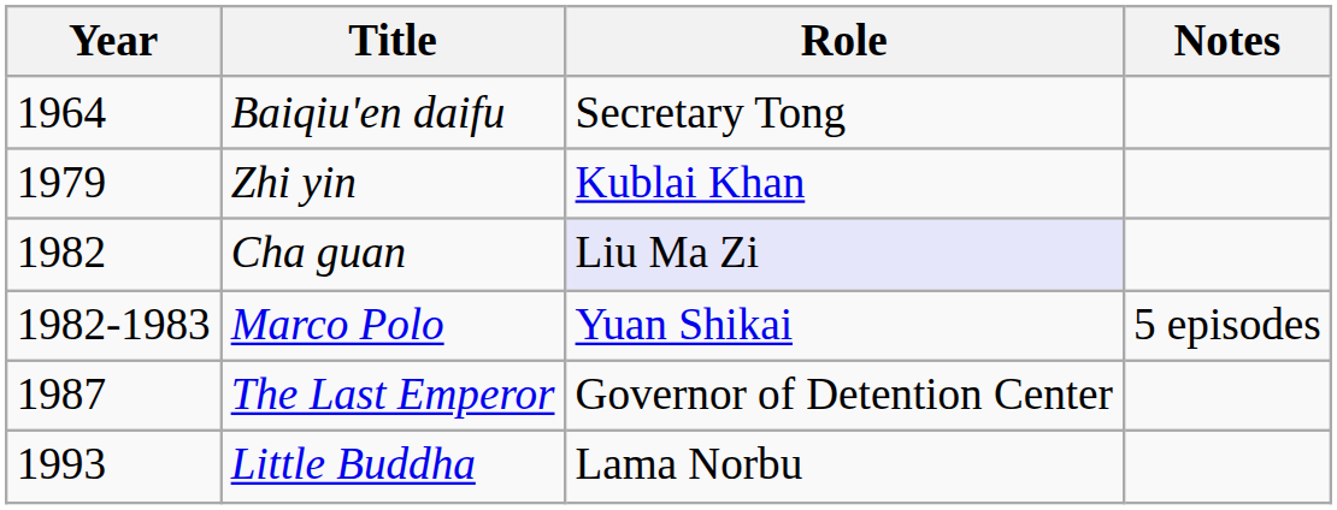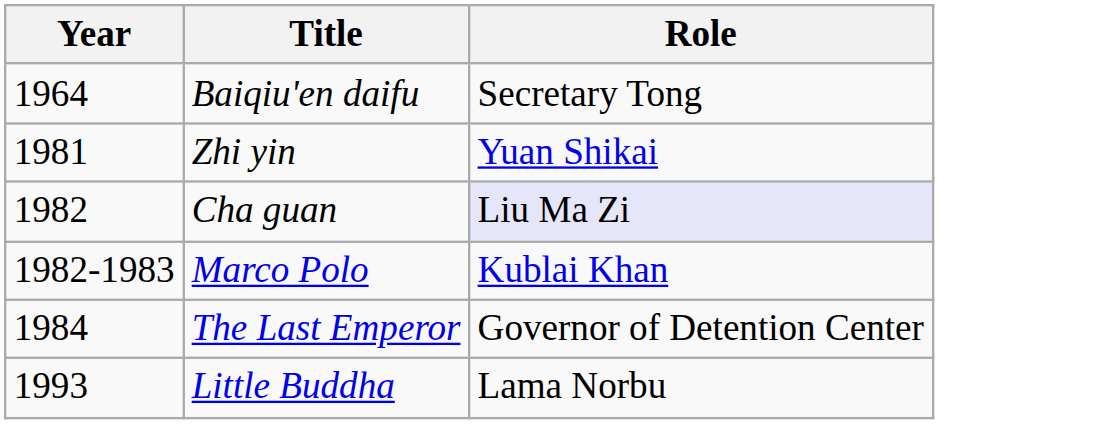- column: Notes | 5 episodes
Zhi yin | Year: 1979 -> 1981
Zhi yin | Role: Kublai Khan -> Yuan Shikai
Marco Polo | Role: Yuan Shikai -> Kublai Khan
The Last Emperor | Year: 1987 -> 1984
